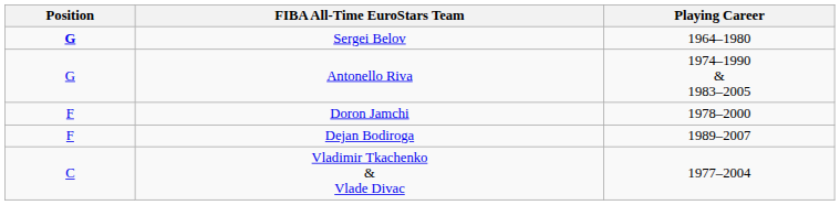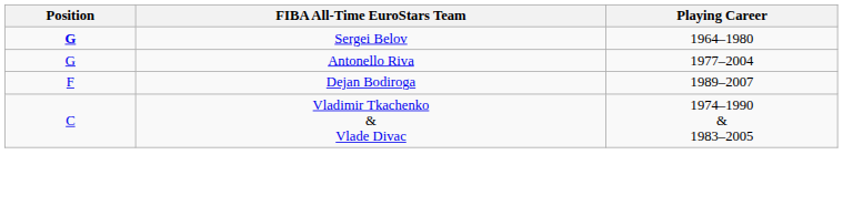Antonello Riva | Playing Career: 1974–1990 & 1983–2005 -> 1977–2004
- row: F | Doron Jamchi | 1978–2000
Vladimir Tkachenko & Vlade Divac | Playing Career: 1977–2004 -> 1974–1990 & 1983–2005
